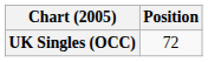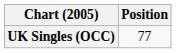UK Singles (OCC) | Position: 72 -> 77
